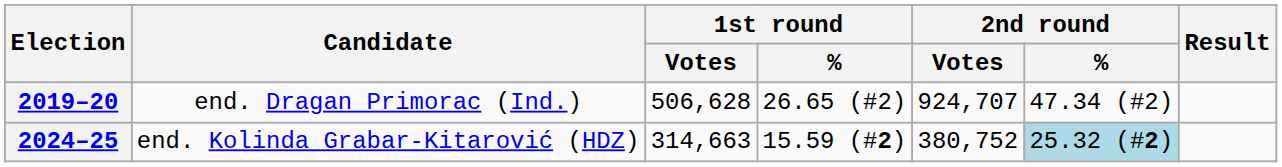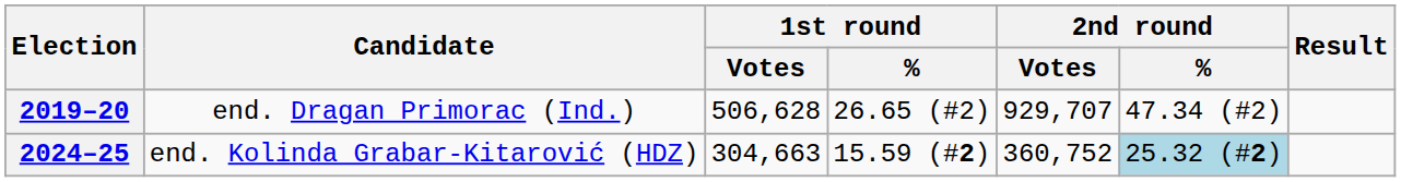2019–20 | 2nd round / Votes: 924,707 -> 929,707
2024–25 | 1st round / Votes: 314,663 -> 304,663
2024–25 | 2nd round / Votes: 380,752 -> 360,752
